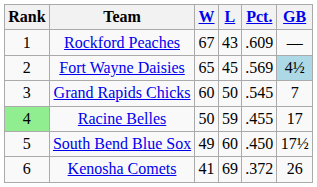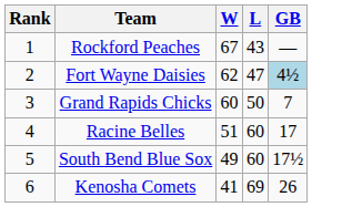- column: Pct. | .609 | .569 | .545 | .455 | .450 | .372
Fort Wayne Daisies | W: 65 -> 62
Fort Wayne Daisies | L: 45 -> 47
Racine Belles | Rank: lightgreen background -> no background
Racine Belles | W: 50 -> 51
Racine Belles | L: 59 -> 60
